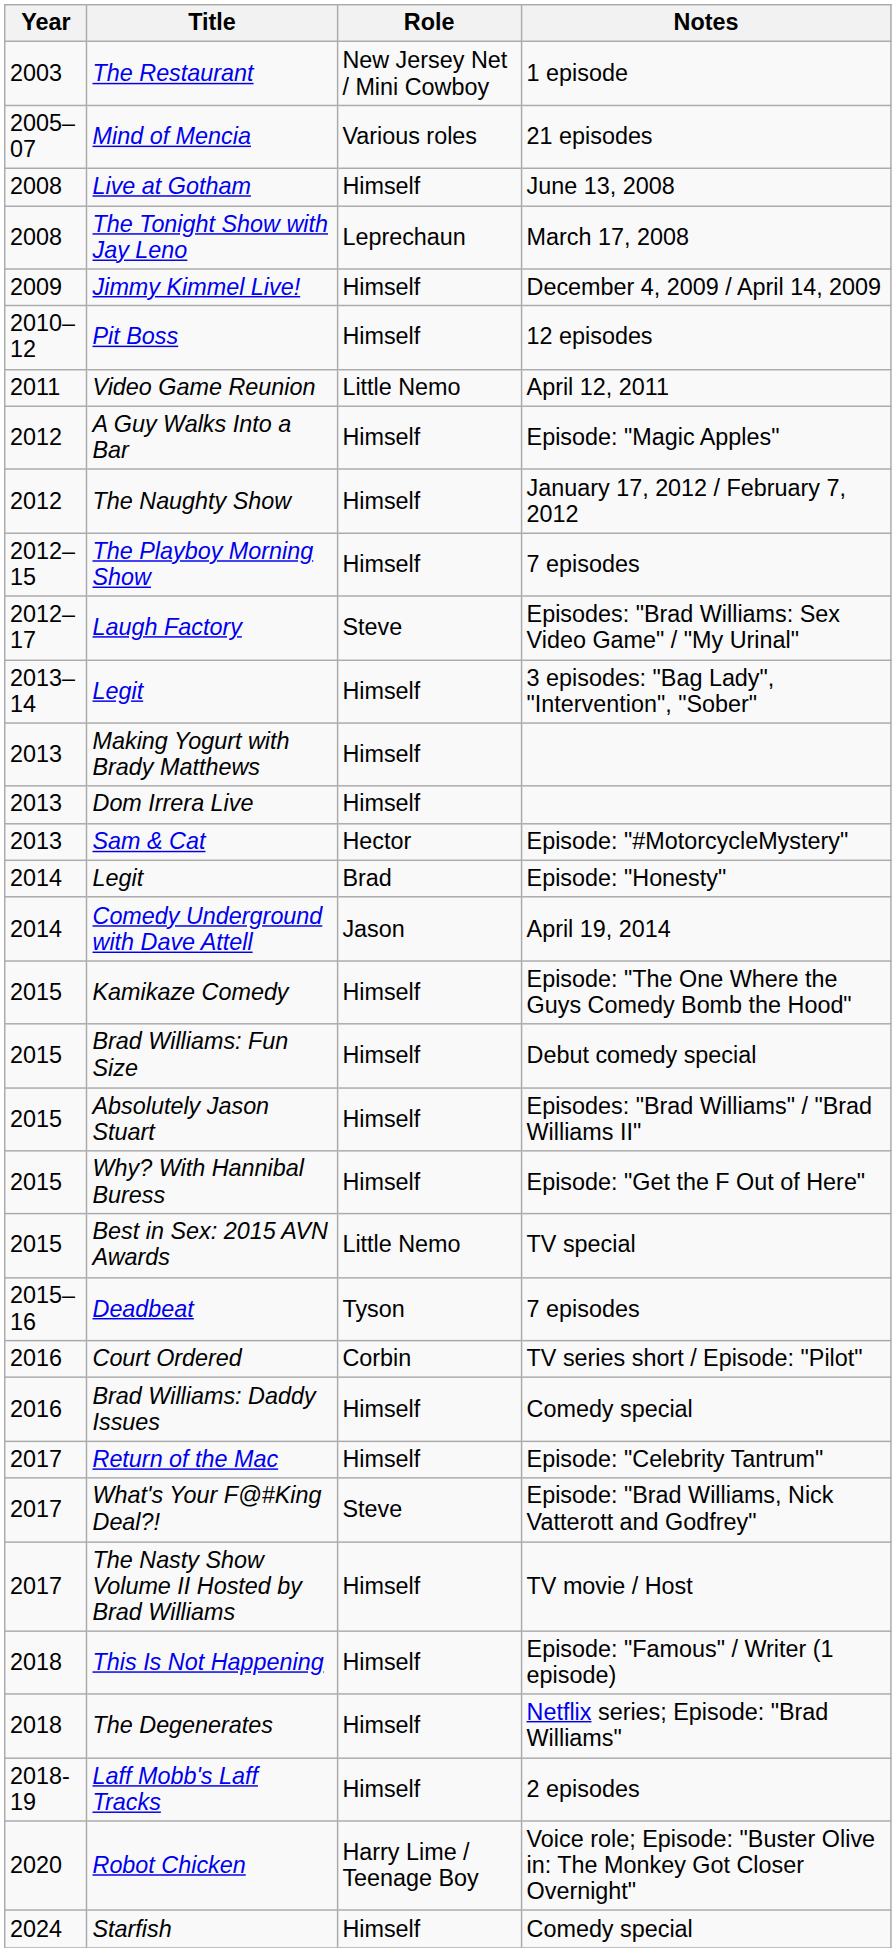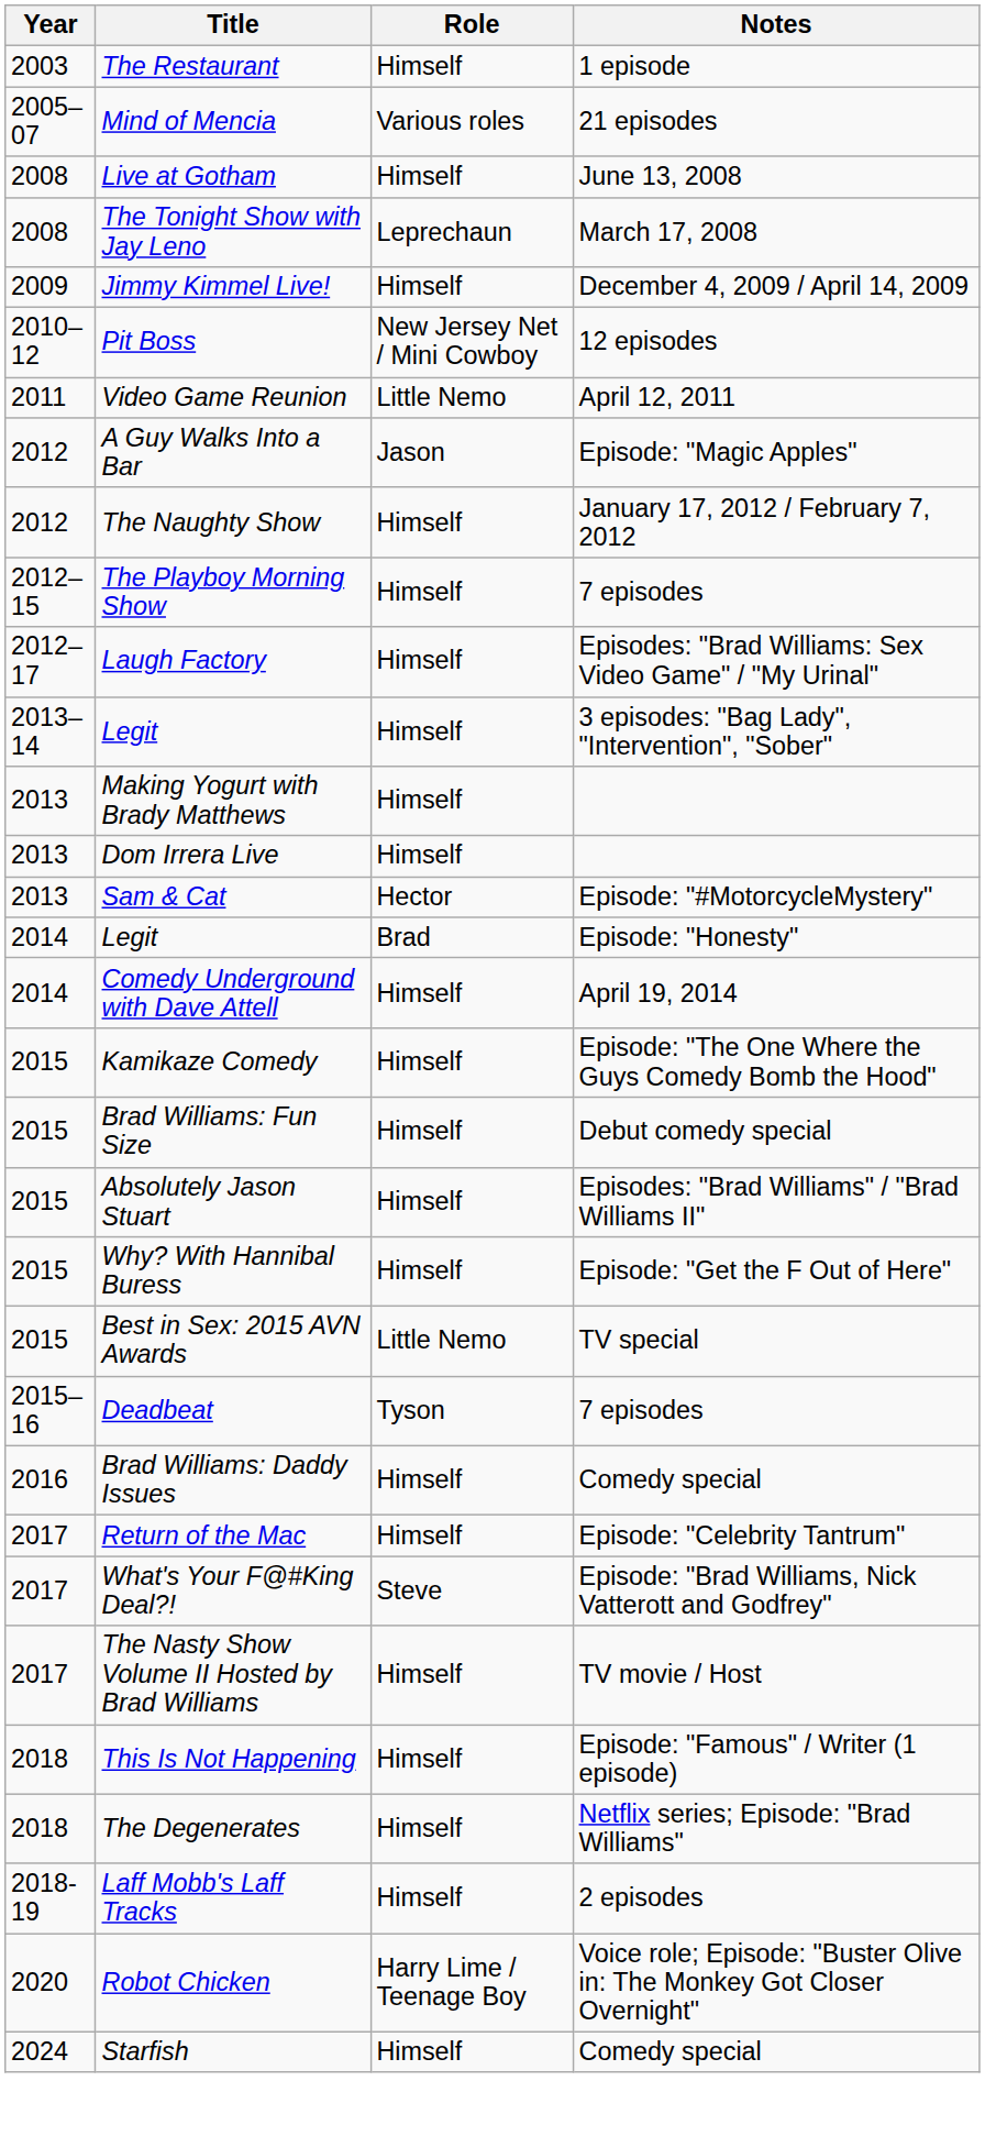The Restaurant | Role: New Jersey Net / Mini Cowboy -> Himself
Pit Boss | Role: Himself -> New Jersey Net / Mini Cowboy
A Guy Walks Into a Bar | Role: Himself -> Jason
Laugh Factory | Role: Steve -> Himself
Comedy Underground with Dave Attell | Role: Jason -> Himself
- row: 2016 | Court Ordered | Corbin | TV series short / Episode: "Pilot"
